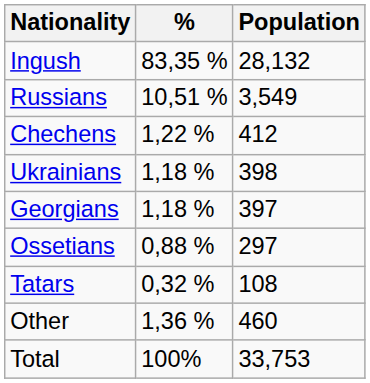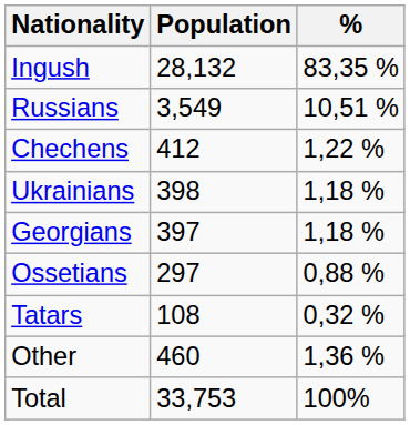columns swapped: Population <-> %
